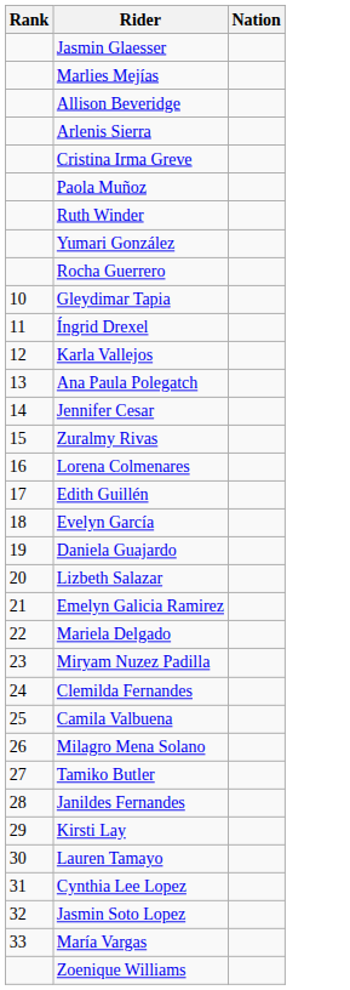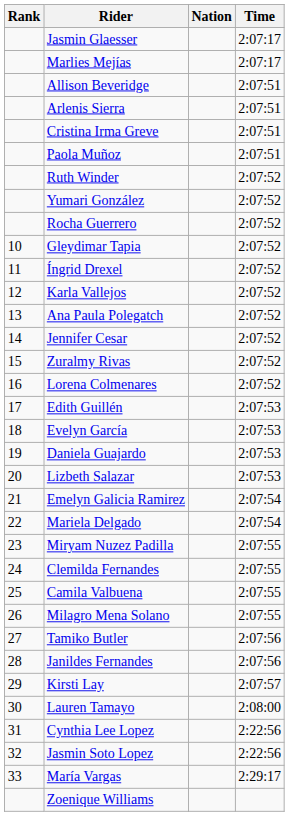+ column: Time | 2:07:17 | 2:07:17 | 2:07:51 | 2:07:51 | 2:07:51 | 2:07:51 | 2:07:52 | 2:07:52 | 2:07:52 | 2:07:52 | 2:07:52 | 2:07:52 | 2:07:52 | 2:07:52 | 2:07:52 | 2:07:52 | 2:07:53 | 2:07:53 | 2:07:53 | 2:07:53 | 2:07:54 | 2:07:54 | 2:07:55 | 2:07:55 | 2:07:55 | 2:07:55 | 2:07:56 | 2:07:56 | 2:07:57 | 2:08:00 | 2:22:56 | 2:22:56 | 2:29:17
